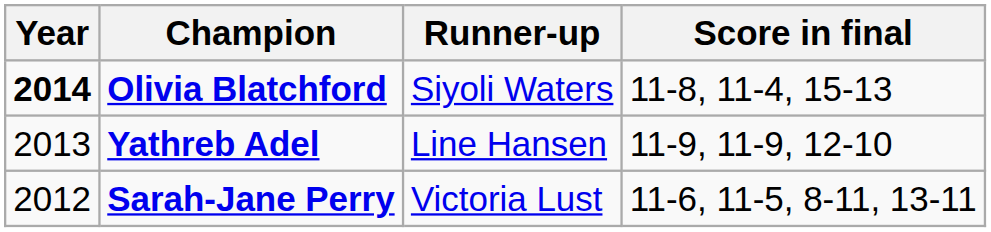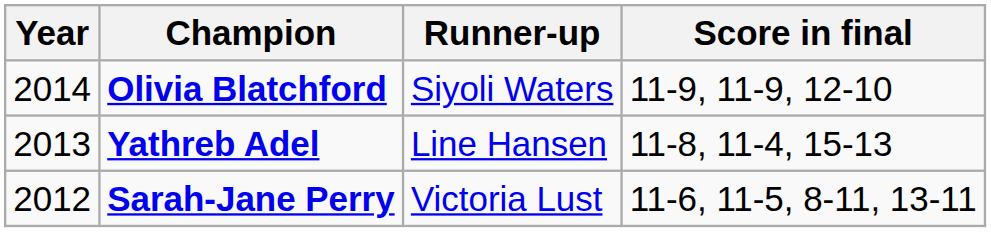Olivia Blatchford | Year: bold -> normal
Olivia Blatchford | Score in final: 11-8, 11-4, 15-13 -> 11-9, 11-9, 12-10
Yathreb Adel | Score in final: 11-9, 11-9, 12-10 -> 11-8, 11-4, 15-13
